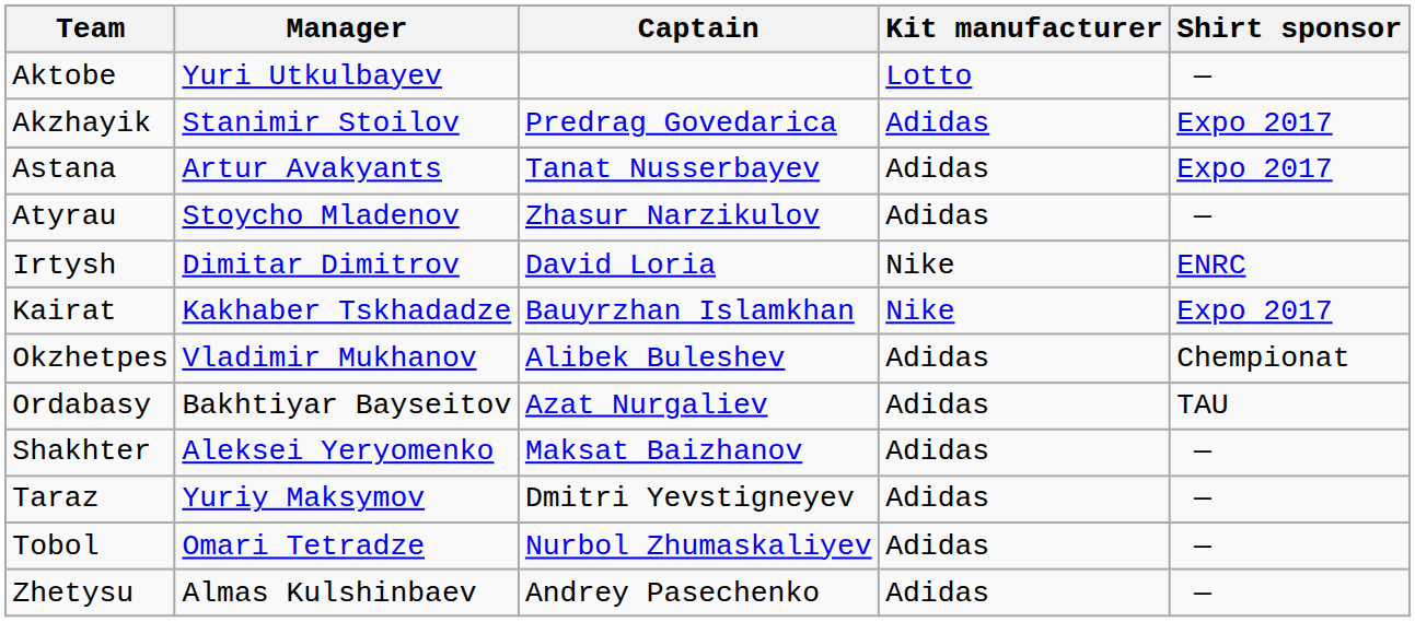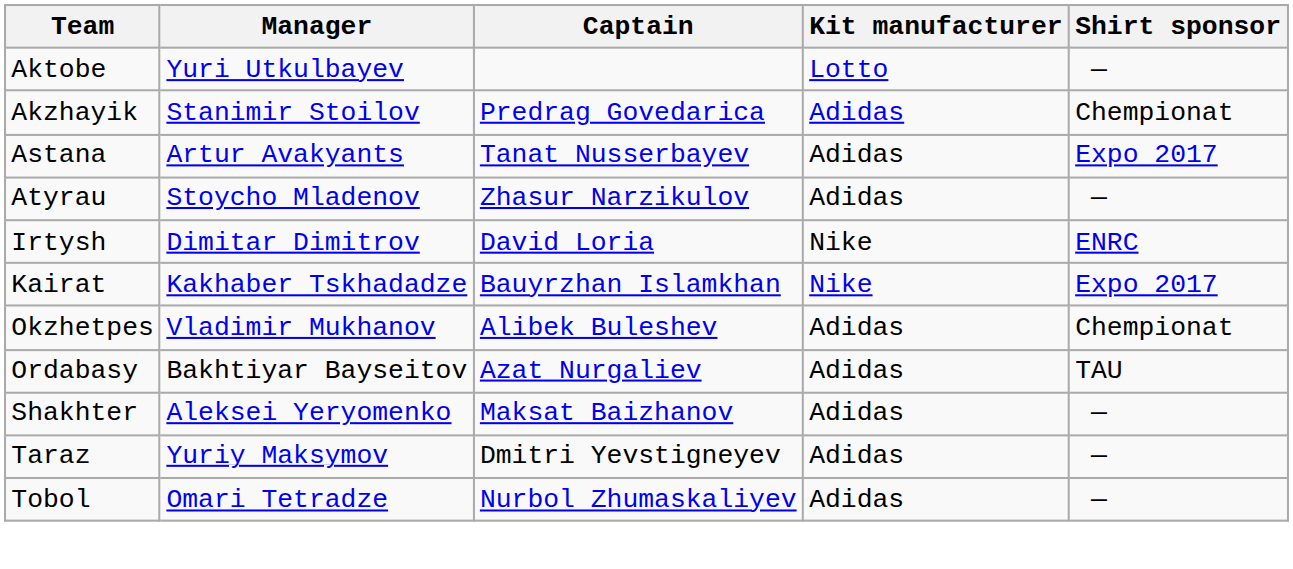Akzhayik | Shirt sponsor: Expo 2017 -> Chempionat
- row: Zhetysu | Almas Kulshinbaev | Andrey Pasechenko | Adidas | —
